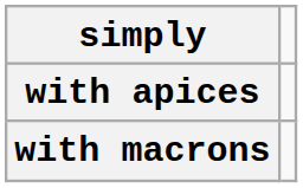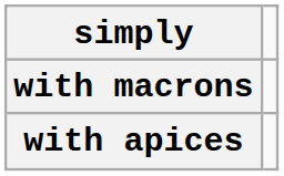rows swapped: with macrons <-> with apices
